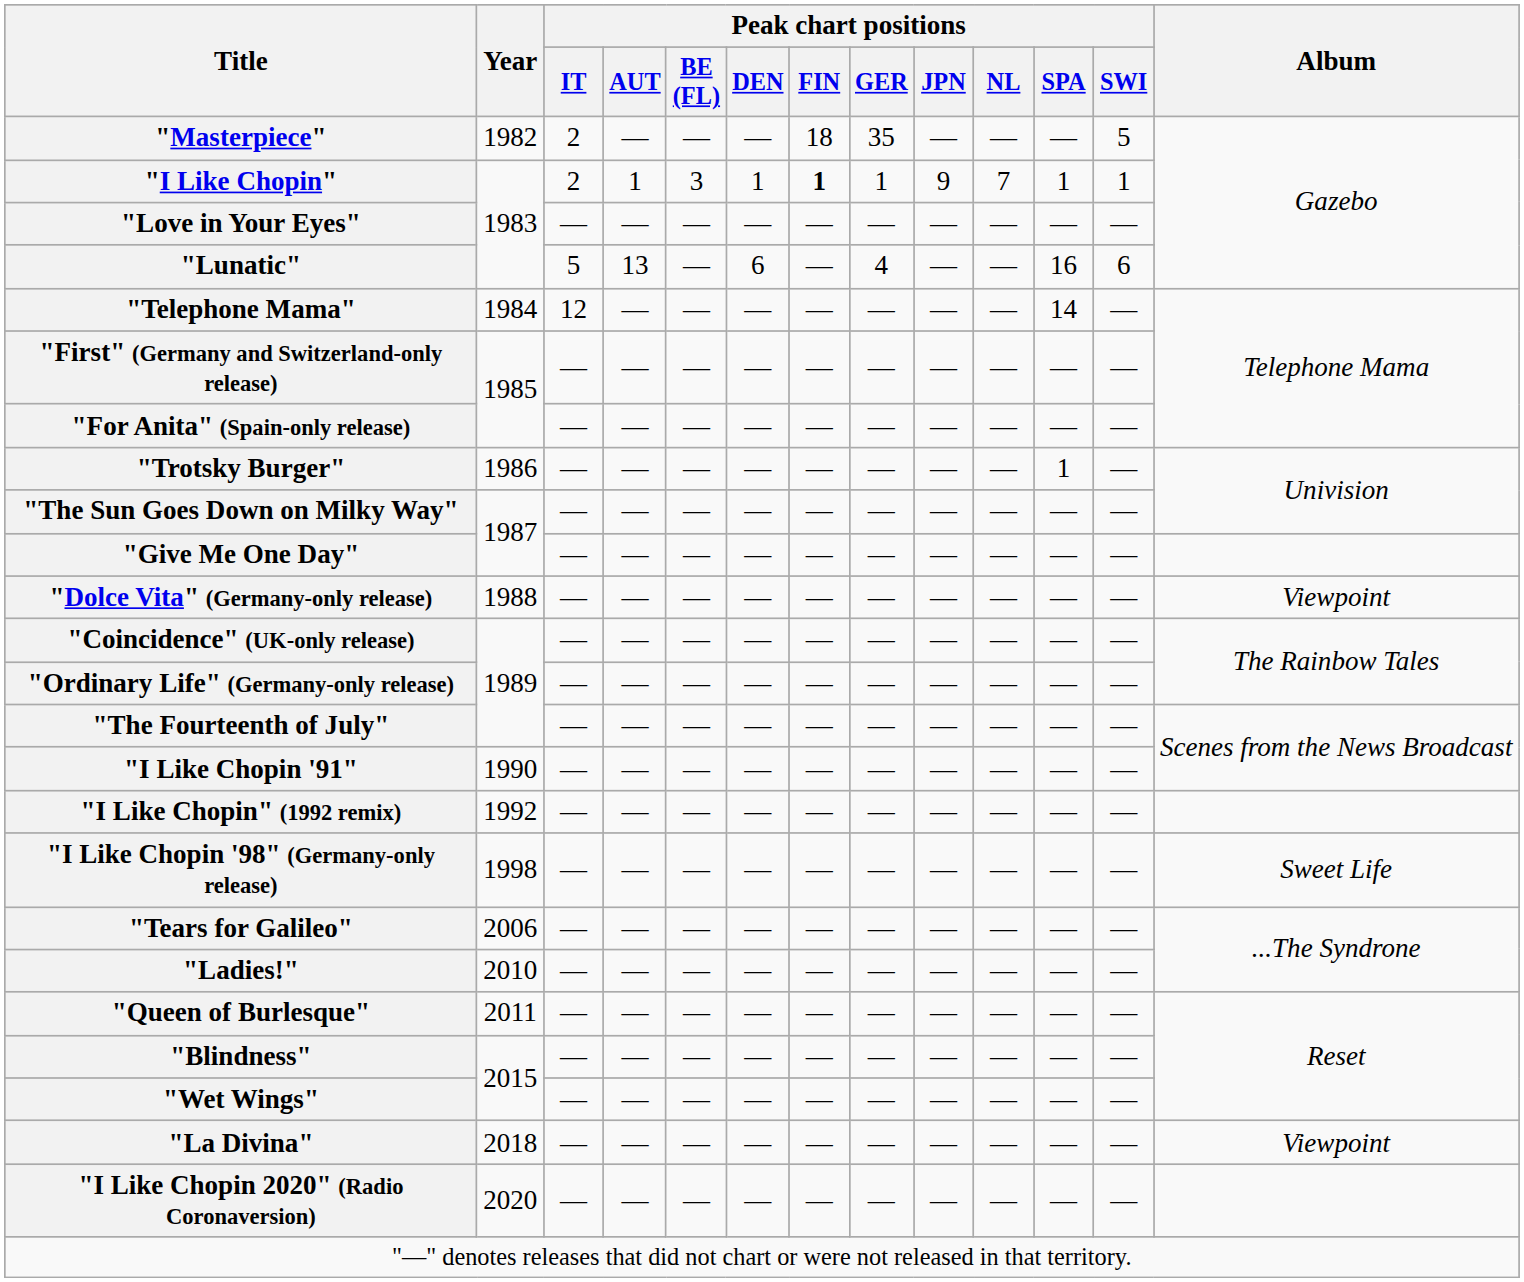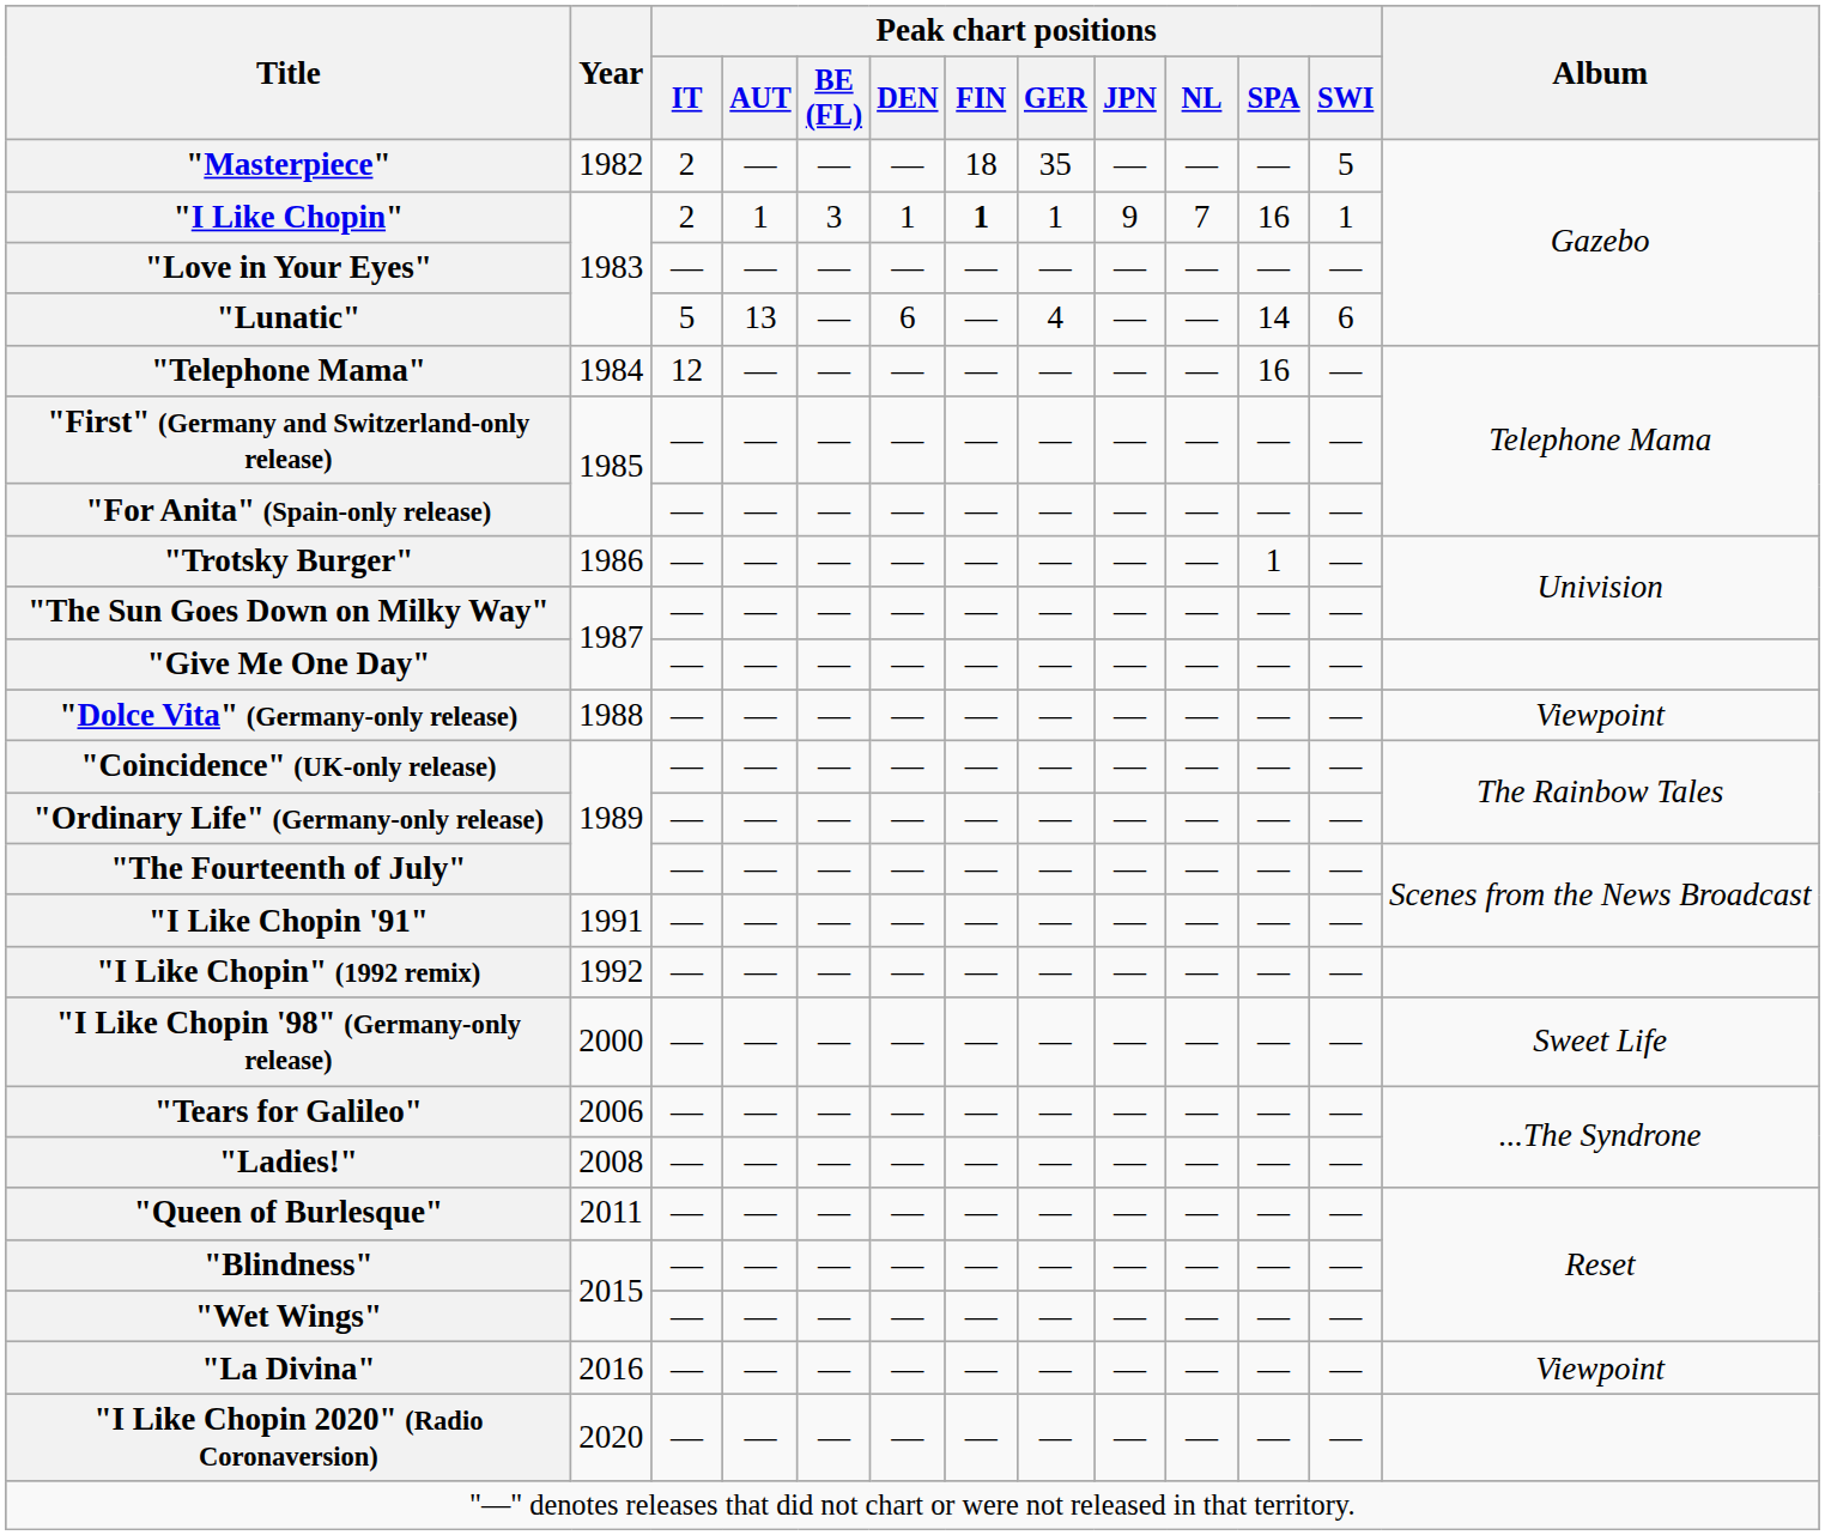"I Like Chopin" | Peak chart positions / SPA: 1 -> 16
"Lunatic" | Peak chart positions / SPA: 16 -> 14
"Telephone Mama" | Peak chart positions / SPA: 14 -> 16
"I Like Chopin '91" | Year: 1990 -> 1991
"I Like Chopin '98" (Germany-only release) | Year: 1998 -> 2000
"Ladies!" | Year: 2010 -> 2008
"La Divina" | Year: 2018 -> 2016
